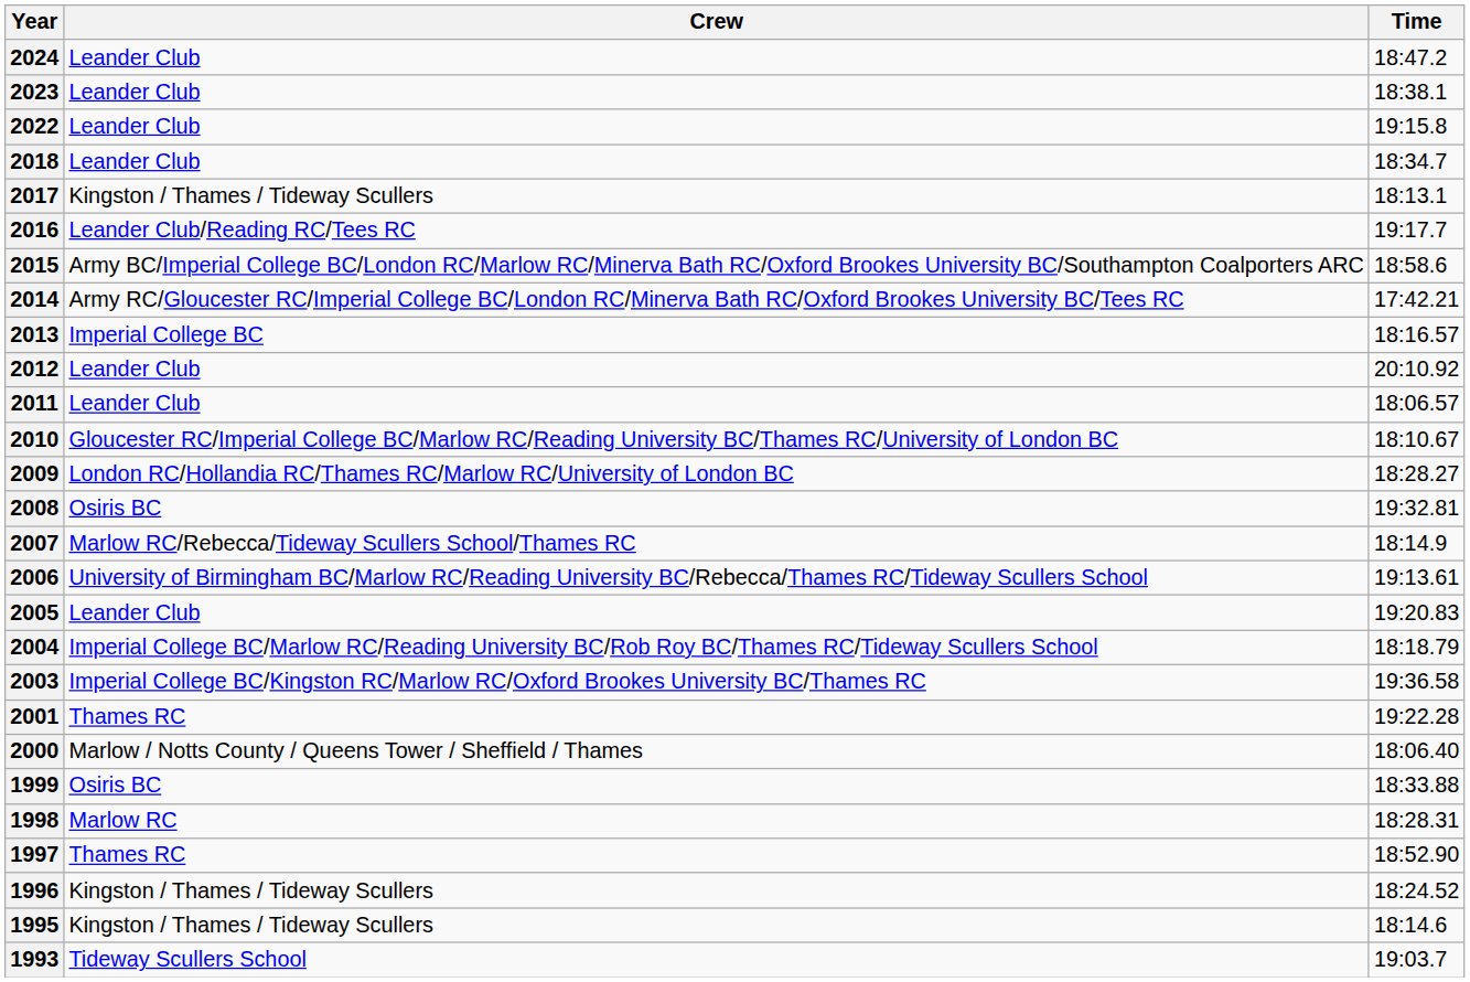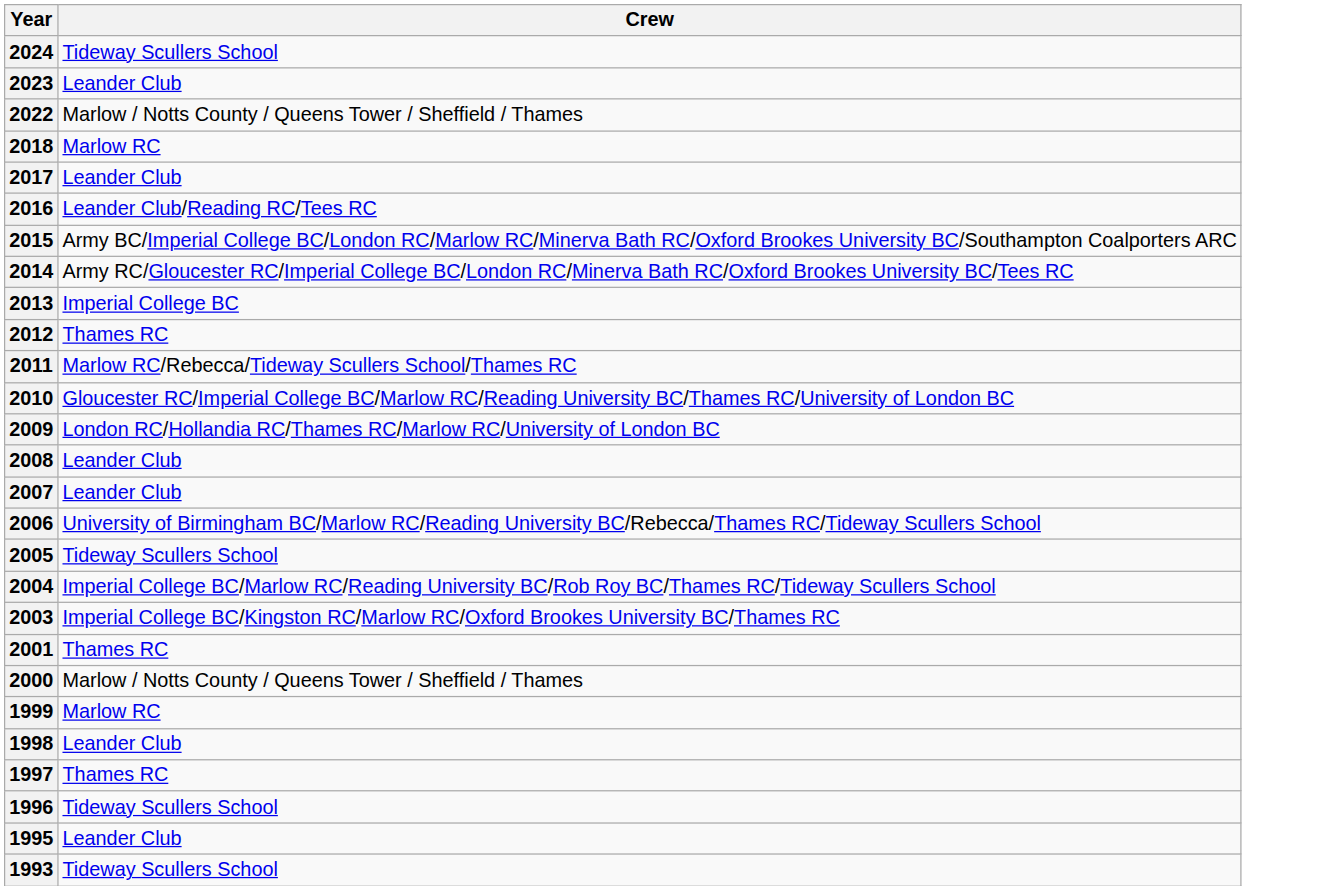- column: Time | 18:47.2 | 18:38.1 | 19:15.8 | 18:34.7 | 18:13.1 | 19:17.7 | 18:58.6 | 17:42.21 | 18:16.57 | 20:10.92 | 18:06.57 | 18:10.67 | 18:28.27 | 19:32.81 | 18:14.9 | 19:13.61 | 19:20.83 | 18:18.79 | 19:36.58 | 19:22.28 | 18:06.40 | 18:33.88 | 18:28.31 | 18:52.90 | 18:24.52 | 18:14.6 | 19:03.7
2024 | Crew: Leander Club -> Tideway Scullers School
2022 | Crew: Leander Club -> Marlow / Notts County / Queens Tower / Sheffield / Thames
2018 | Crew: Leander Club -> Marlow RC
2017 | Crew: Kingston / Thames / Tideway Scullers -> Leander Club
2012 | Crew: Leander Club -> Thames RC
2011 | Crew: Leander Club -> Marlow RC/Rebecca/Tideway Scullers School/Thames RC
2008 | Crew: Osiris BC -> Leander Club
2007 | Crew: Marlow RC/Rebecca/Tideway Scullers School/Thames RC -> Leander Club
2005 | Crew: Leander Club -> Tideway Scullers School
1999 | Crew: Osiris BC -> Marlow RC
1998 | Crew: Marlow RC -> Leander Club
1996 | Crew: Kingston / Thames / Tideway Scullers -> Tideway Scullers School
1995 | Crew: Kingston / Thames / Tideway Scullers -> Leander Club
